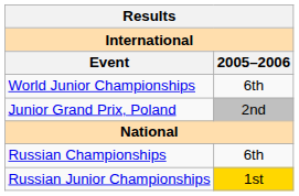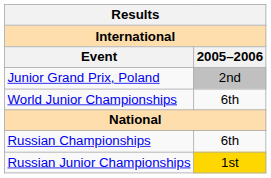rows swapped: World Junior Championships <-> Junior Grand Prix, Poland
